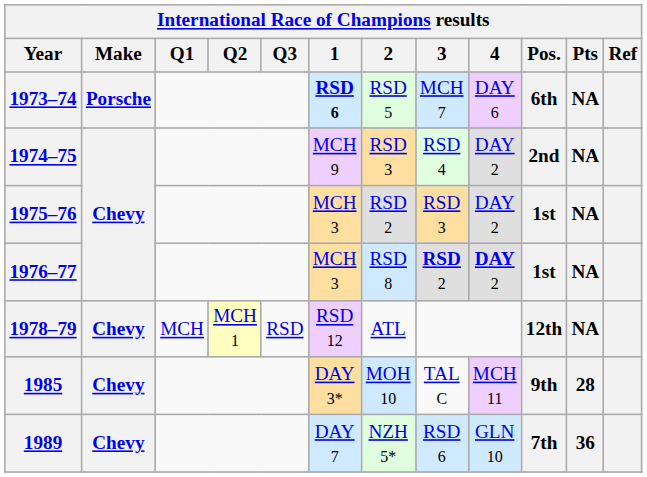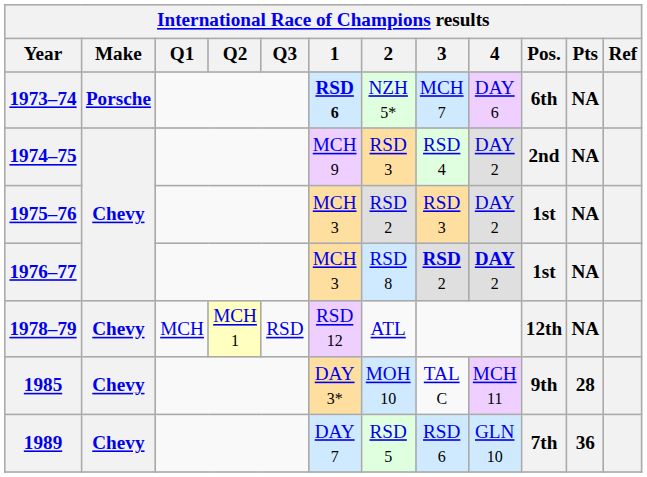1973–74 | 2: RSD 5 -> NZH 5*
1989 | 2: NZH 5* -> RSD 5
